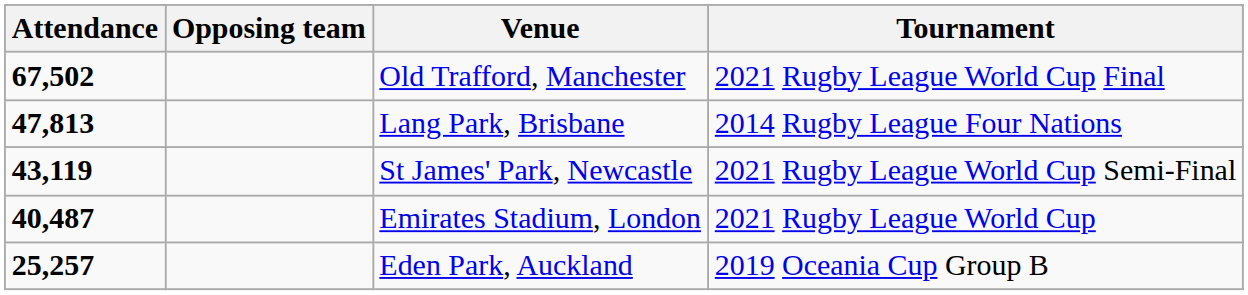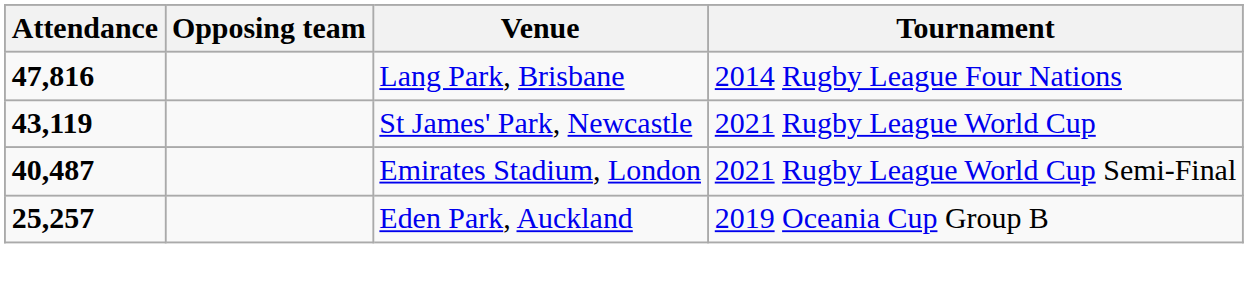- row: 67,502 | Old Trafford, Manchester | 2021 Rugby League World Cup Final
Lang Park, Brisbane | Attendance: 47,813 -> 47,816
St James' Park, Newcastle | Tournament: 2021 Rugby League World Cup Semi-Final -> 2021 Rugby League World Cup
Emirates Stadium, London | Tournament: 2021 Rugby League World Cup -> 2021 Rugby League World Cup Semi-Final
